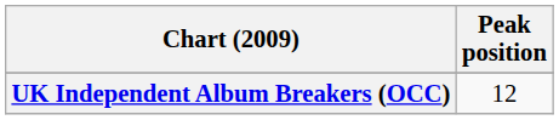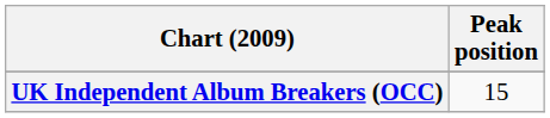UK Independent Album Breakers (OCC) | Peak position: 12 -> 15
